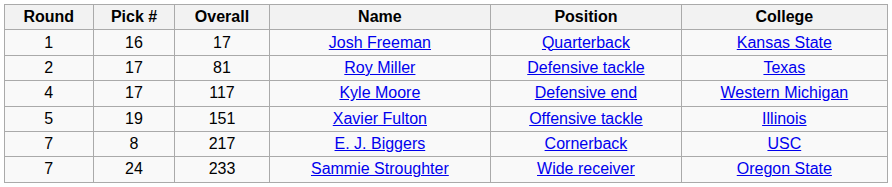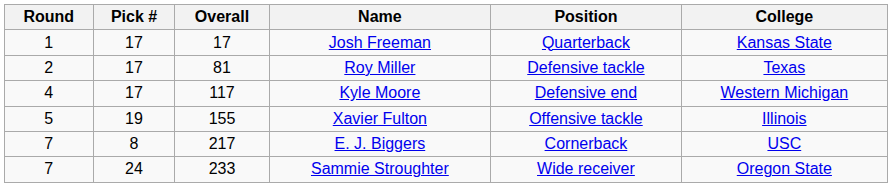Josh Freeman | Pick #: 16 -> 17
Xavier Fulton | Overall: 151 -> 155
